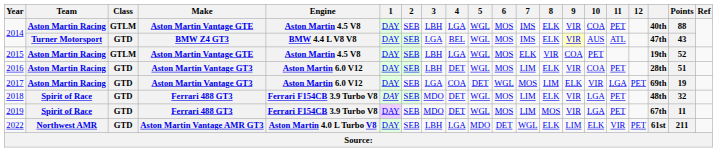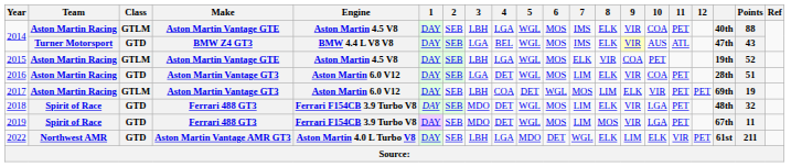2016 | 3: LBH -> LGA
2017 | Class: GTD -> GTLM
2017 | 3: LGA -> LBH
2017 | 11: LGA -> PET
